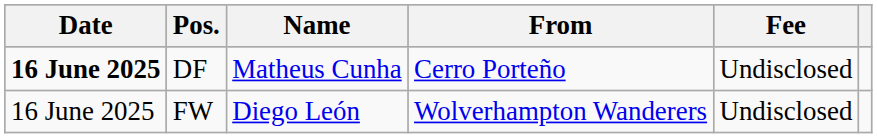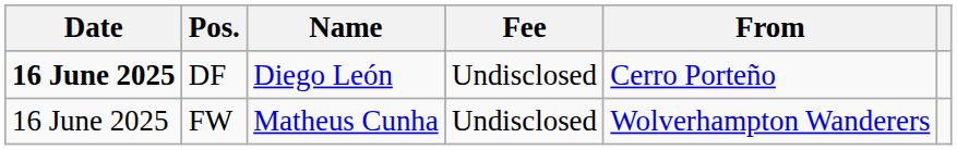columns swapped: From <-> Fee
DF | Name: Matheus Cunha -> Diego León
FW | Name: Diego León -> Matheus Cunha
